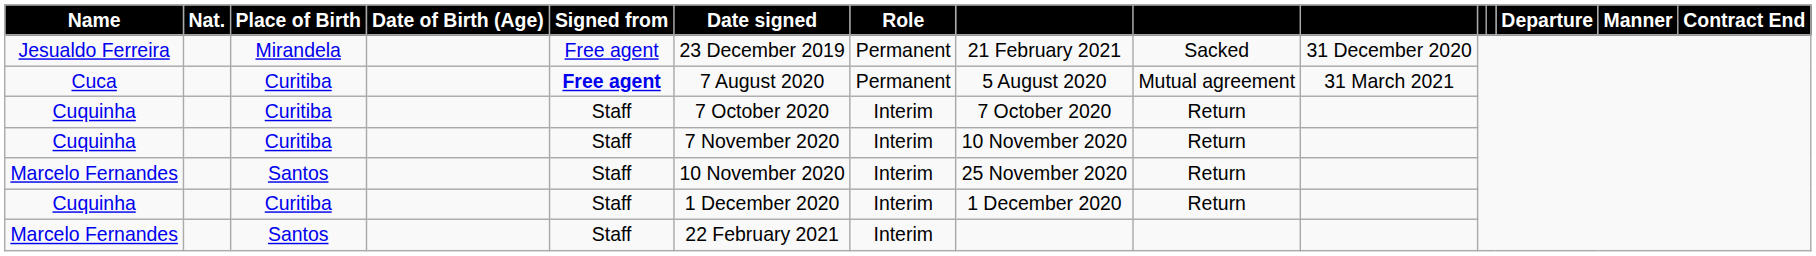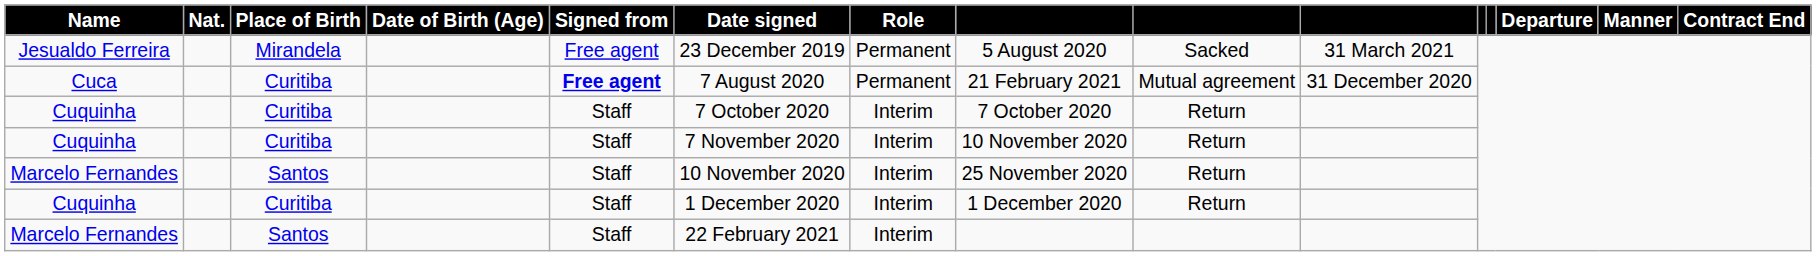Jesualdo Ferreira | column 8: 21 February 2021 -> 5 August 2020
Jesualdo Ferreira | column 10: 31 December 2020 -> 31 March 2021
Cuca | column 8: 5 August 2020 -> 21 February 2021
Cuca | column 10: 31 March 2021 -> 31 December 2020
